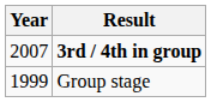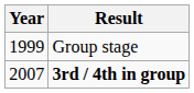rows swapped: Group stage <-> 3rd / 4th in group
